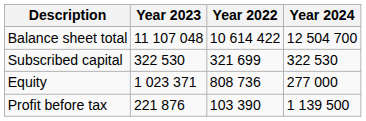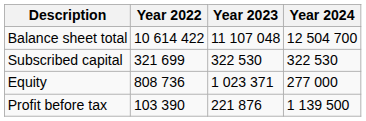columns swapped: Year 2022 <-> Year 2023
